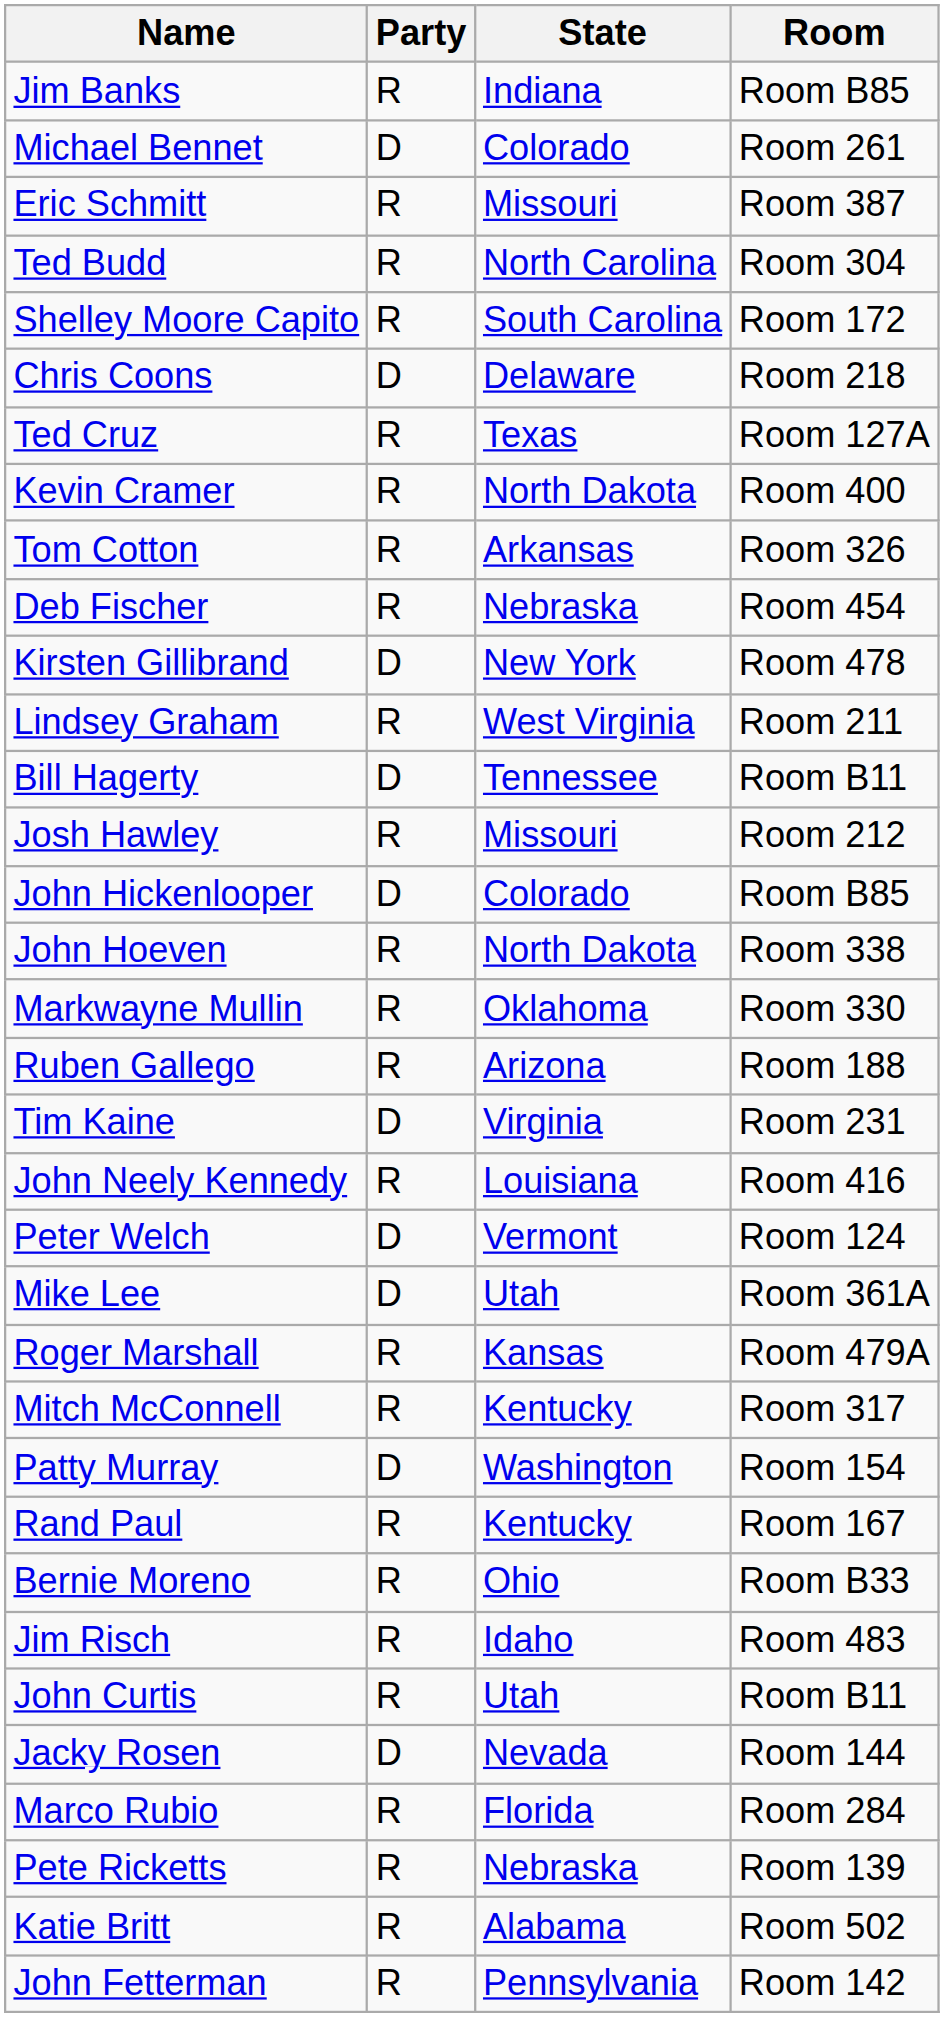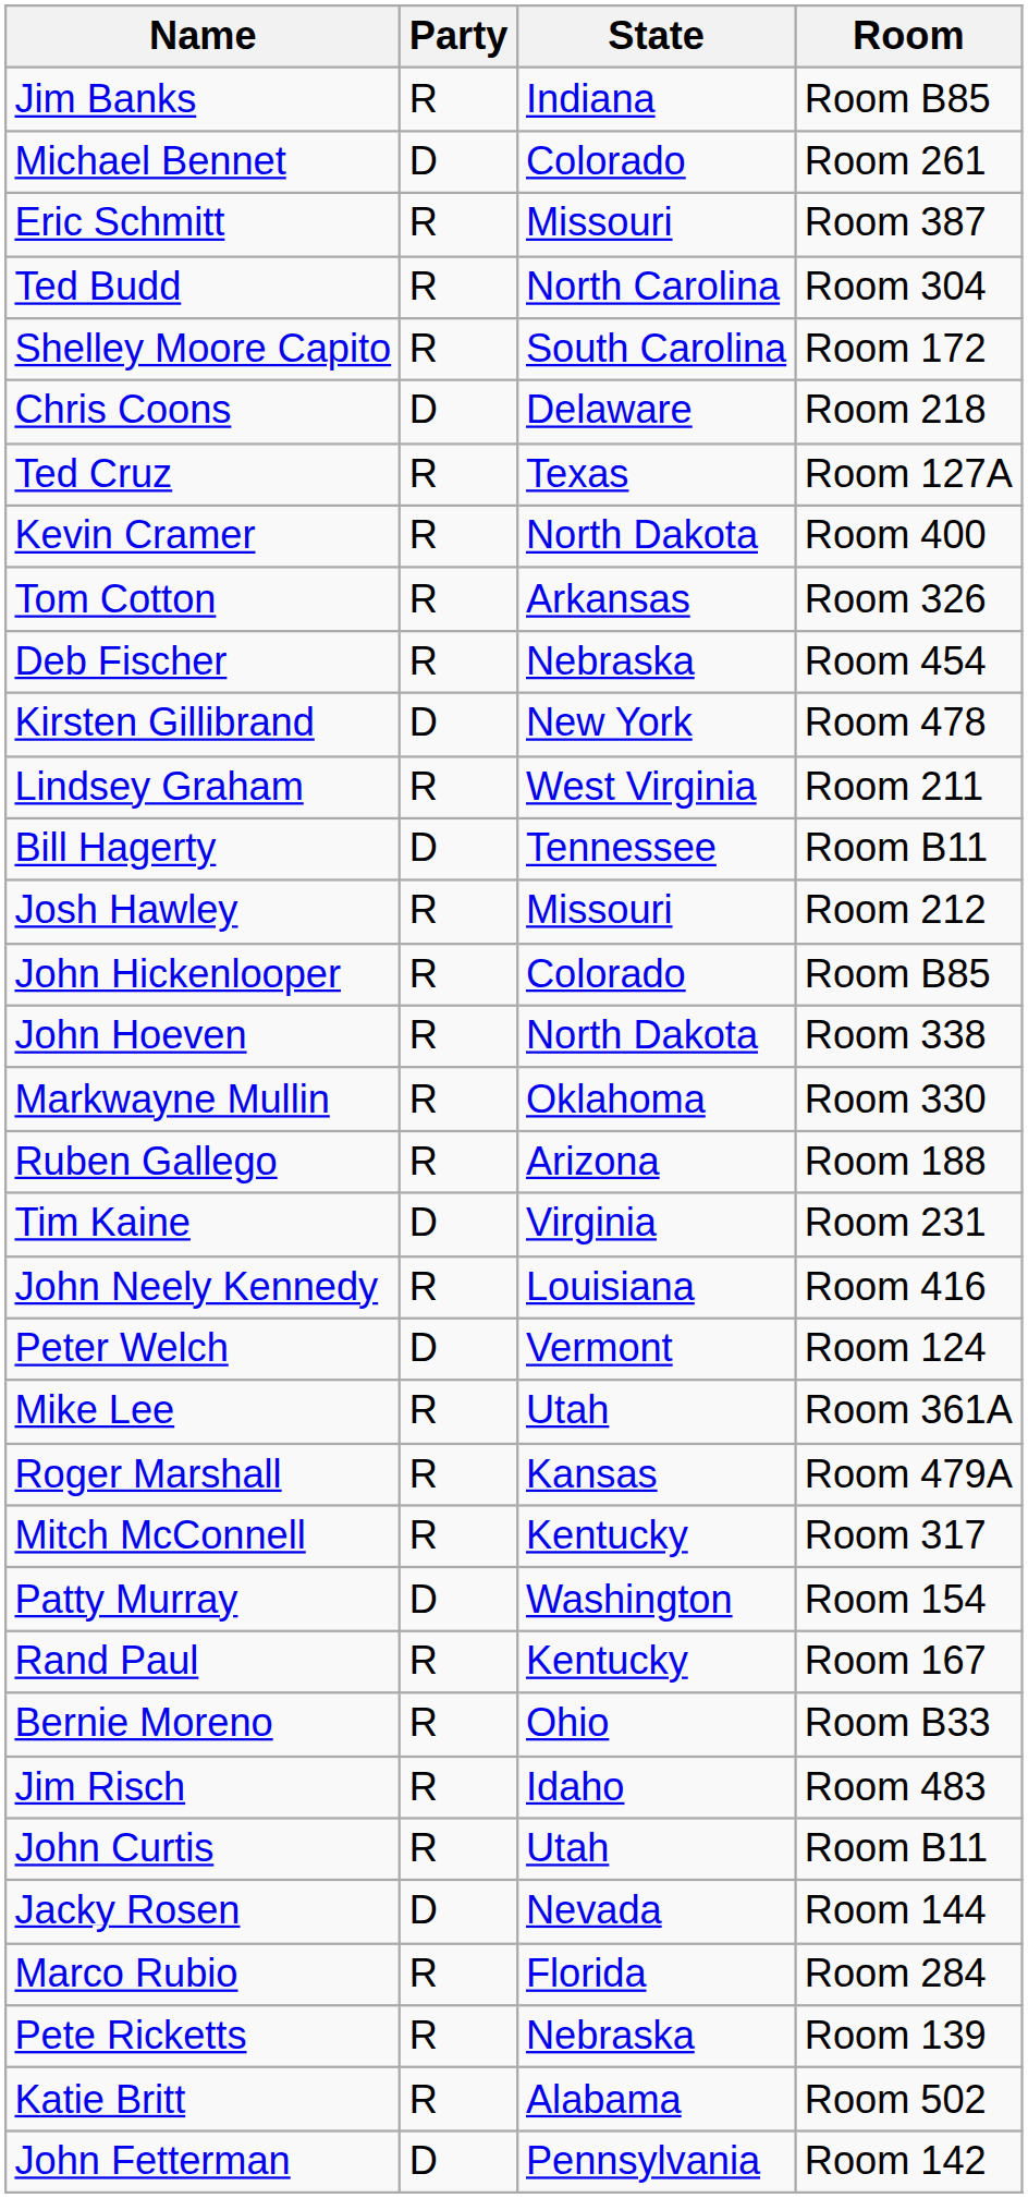John Hickenlooper | Party: D -> R
Mike Lee | Party: D -> R
John Fetterman | Party: R -> D
